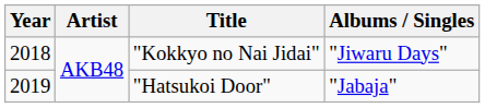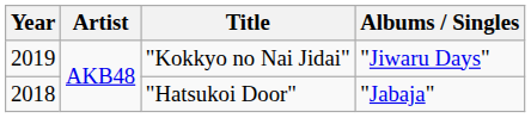"Kokkyo no Nai Jidai" | Year: 2018 -> 2019
"Hatsukoi Door" | Year: 2019 -> 2018
